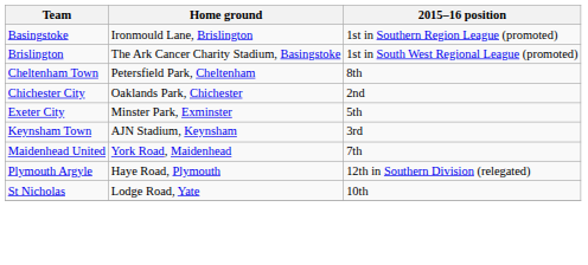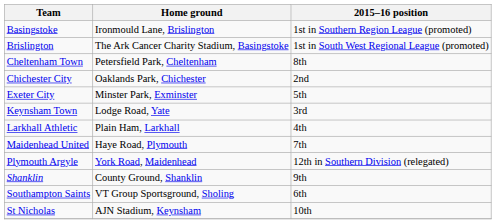Keynsham Town | Home ground: AJN Stadium, Keynsham -> Lodge Road, Yate
+ row: Larkhall Athletic | Plain Ham, Larkhall | 4th
Maidenhead United | Home ground: York Road, Maidenhead -> Haye Road, Plymouth
Plymouth Argyle | Home ground: Haye Road, Plymouth -> York Road, Maidenhead
+ row: Shanklin | County Ground, Shanklin | 9th
+ row: Southampton Saints | VT Group Sportsground, Sholing | 6th
St Nicholas | Home ground: Lodge Road, Yate -> AJN Stadium, Keynsham
